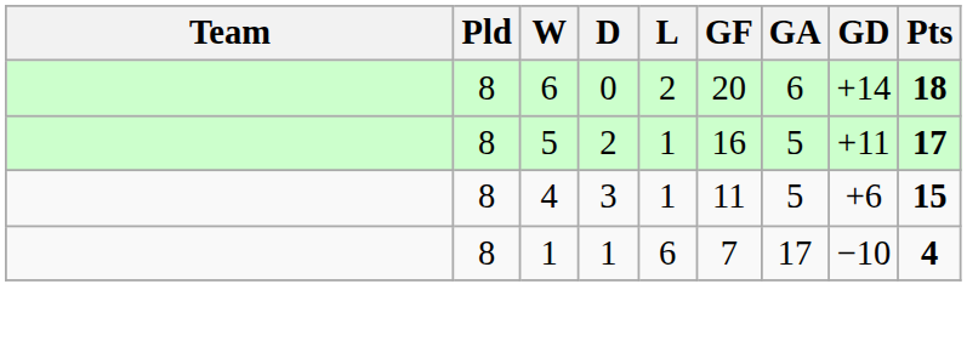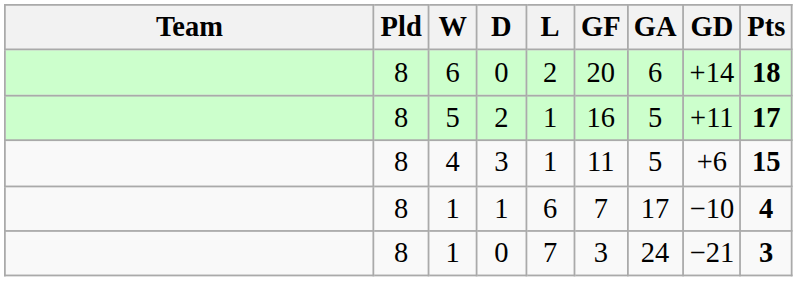+ row: 8 | 1 | 0 | 7 | 3 | 24 | −21 | 3
